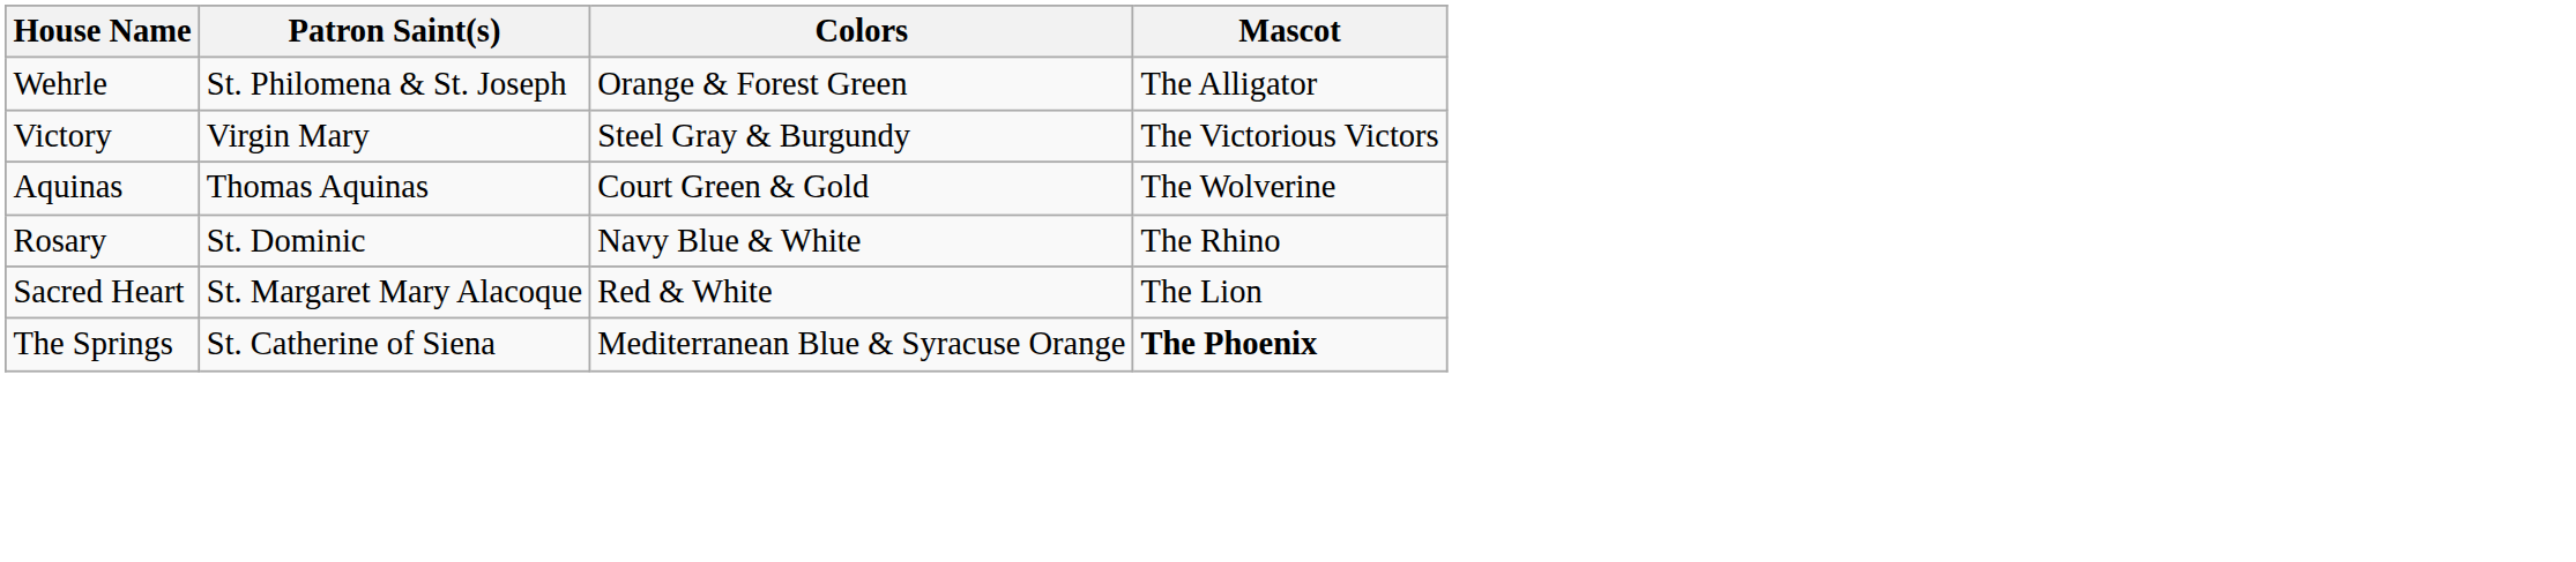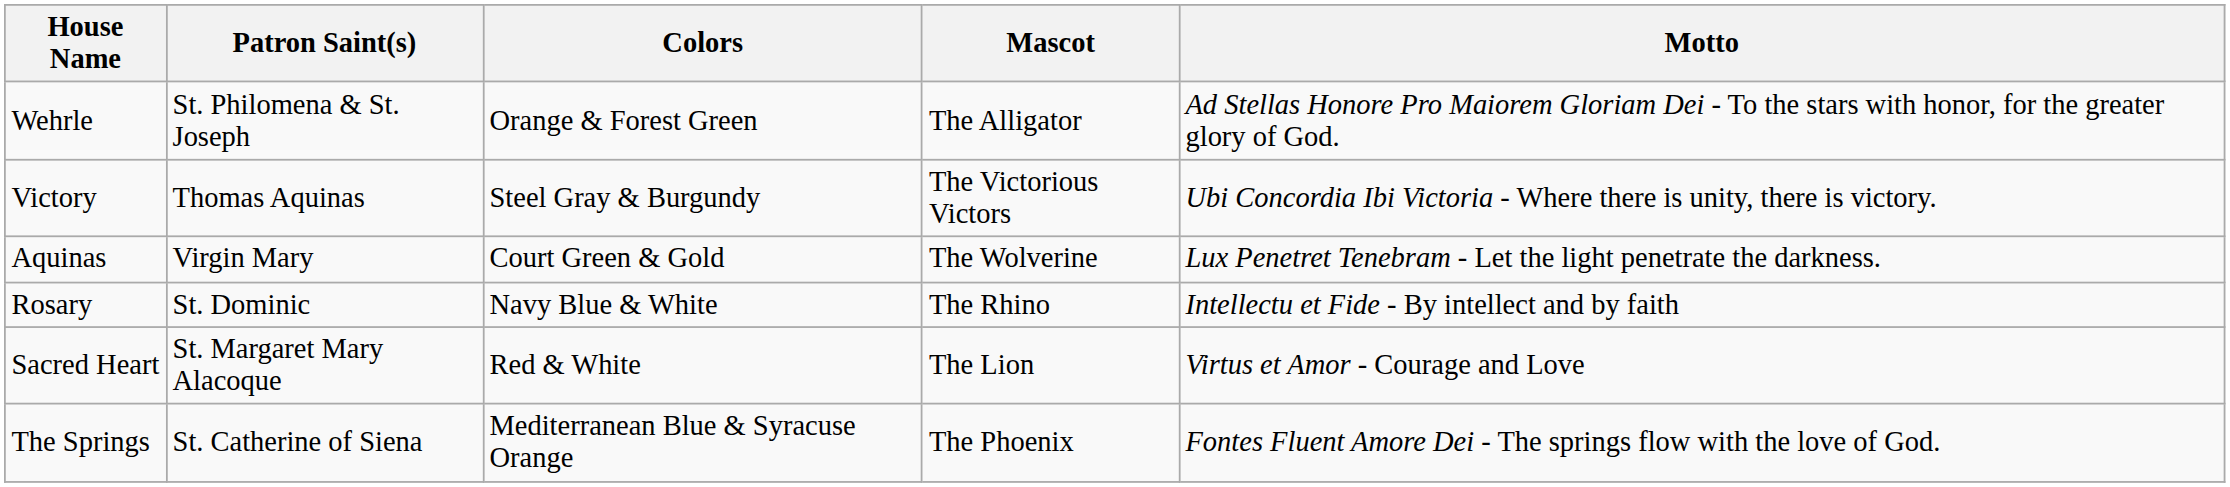+ column: Motto | Ad Stellas Honore Pro Maiorem Gloriam Dei - To the stars with honor, for the greater glory of God. | Ubi Concordia Ibi Victoria - Where there is unity, there is victory. | Lux Penetret Tenebram - Let the light penetrate the darkness. | Intellectu et Fide - By intellect and by faith | Virtus et Amor - Courage and Love | Fontes Fluent Amore Dei - The springs flow with the love of God.
Victory | Patron Saint(s): Virgin Mary -> Thomas Aquinas
Aquinas | Patron Saint(s): Thomas Aquinas -> Virgin Mary
The Springs | Mascot: bold -> normal
